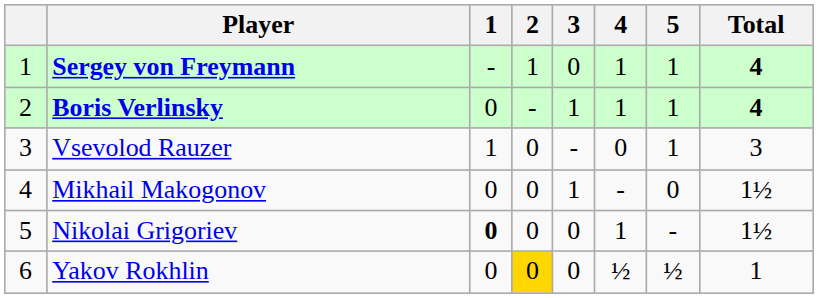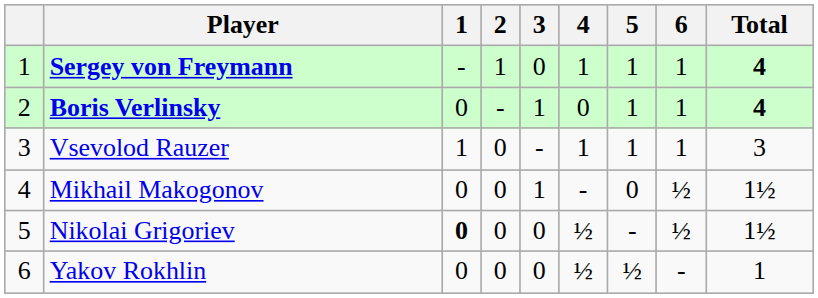+ column: 6 | 1 | 1 | 1 | ½ | ½ | -
Boris Verlinsky | 4: 1 -> 0
Vsevolod Rauzer | 4: 0 -> 1
Nikolai Grigoriev | 4: 1 -> ½
Yakov Rokhlin | 2: gold background -> no background
